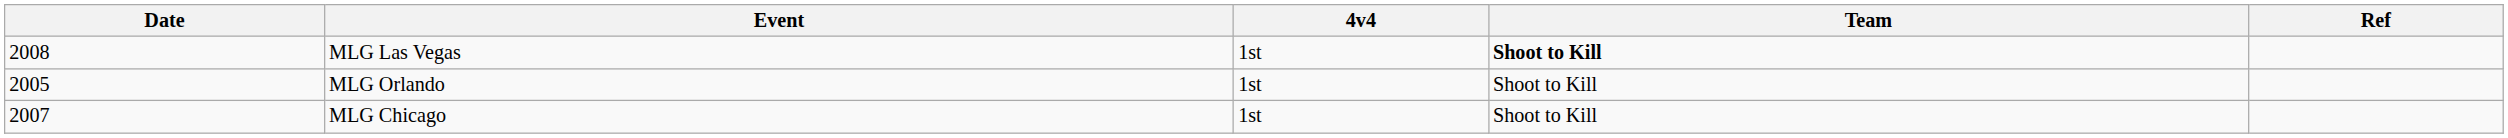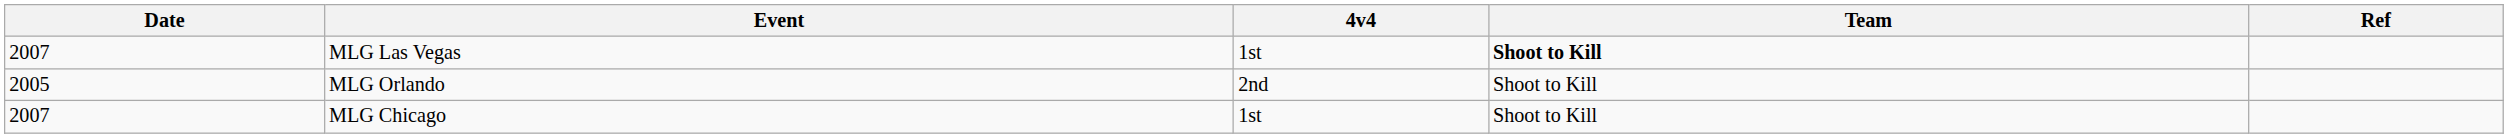MLG Las Vegas | Date: 2008 -> 2007
MLG Orlando | 4v4: 1st -> 2nd
